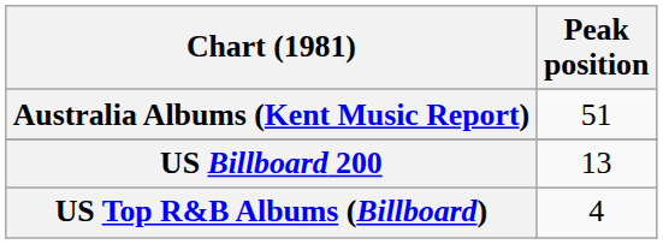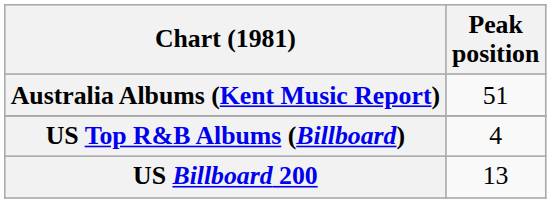rows swapped: US Billboard 200 <-> US Top R&B Albums (Billboard)
